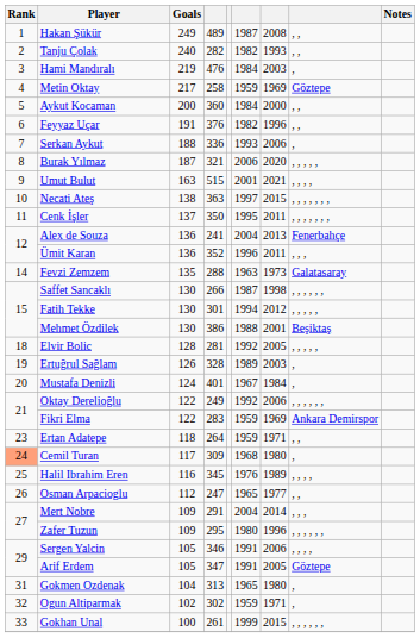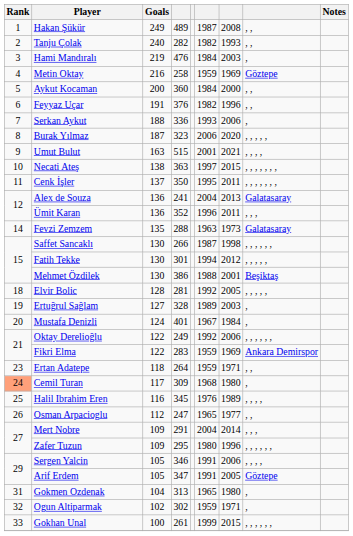Metin Oktay | Goals: 217 -> 216
Burak Yılmaz | column 4: 321 -> 323
Alex de Souza | column 8: Fenerbahçe -> Galatasaray
Ertuğrul Sağlam | Goals: 126 -> 127
